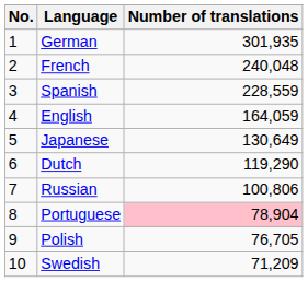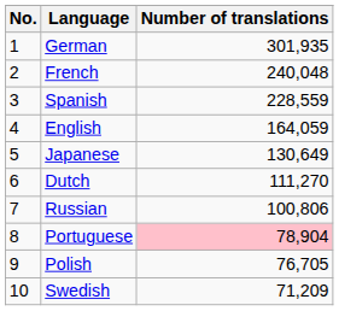Dutch | Number of translations: 119,290 -> 111,270
